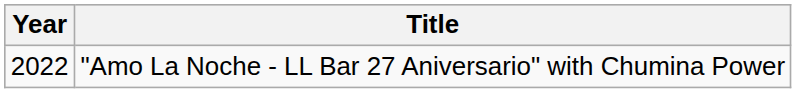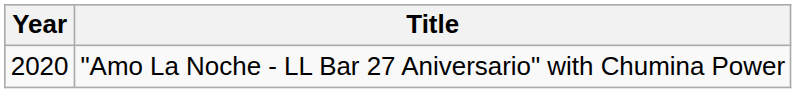"Amo La Noche - LL Bar 27 Aniversario" with Chumina Power | Year: 2022 -> 2020
